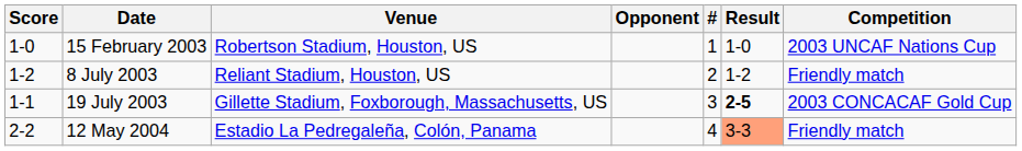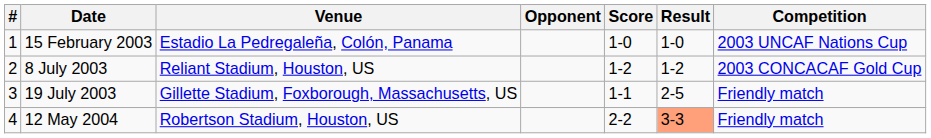columns swapped: # <-> Score
15 February 2003 | Venue: Robertson Stadium, Houston, US -> Estadio La Pedregaleña, Colón, Panama
8 July 2003 | Competition: Friendly match -> 2003 CONCACAF Gold Cup
19 July 2003 | Result: bold -> normal
19 July 2003 | Competition: 2003 CONCACAF Gold Cup -> Friendly match
12 May 2004 | Venue: Estadio La Pedregaleña, Colón, Panama -> Robertson Stadium, Houston, US
